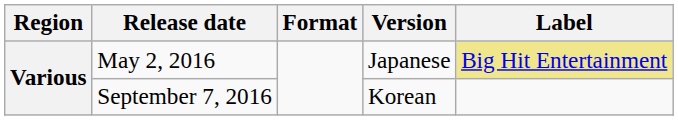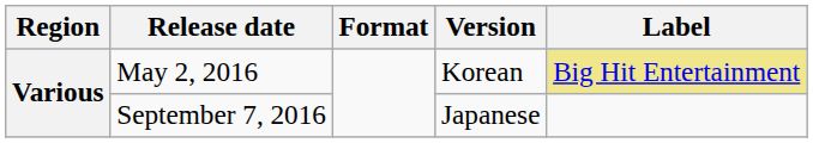May 2, 2016 | Version: Japanese -> Korean
September 7, 2016 | Version: Korean -> Japanese
